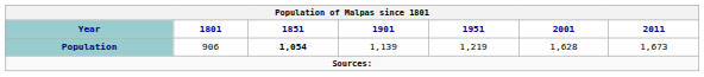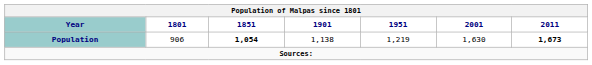Population | 1901: 1,139 -> 1,138
Population | 2001: 1,628 -> 1,630
Population | 2011: normal -> bold
